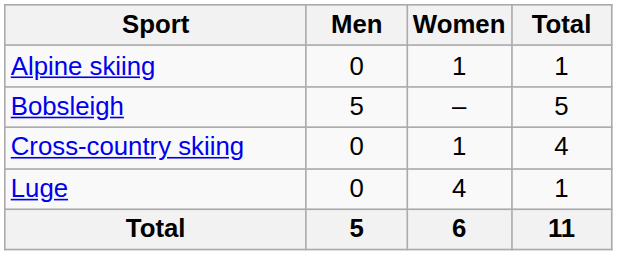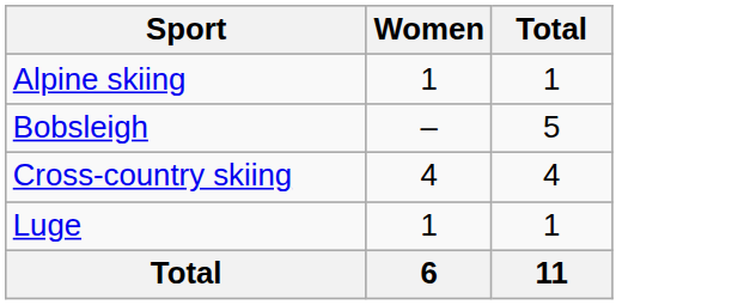- column: Men | 0 | 5 | 0 | 0 | 5
Cross-country skiing | Women: 1 -> 4
Luge | Women: 4 -> 1
